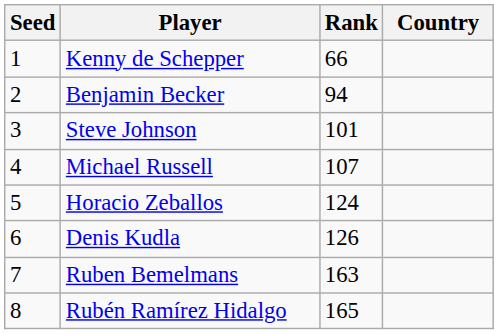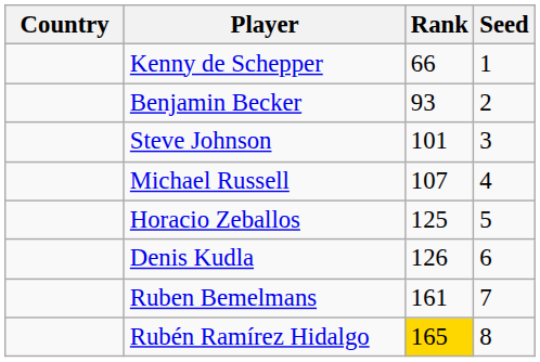columns swapped: Country <-> Seed
Benjamin Becker | Rank: 94 -> 93
Horacio Zeballos | Rank: 124 -> 125
Ruben Bemelmans | Rank: 163 -> 161
Rubén Ramírez Hidalgo | Rank: no background -> gold background
